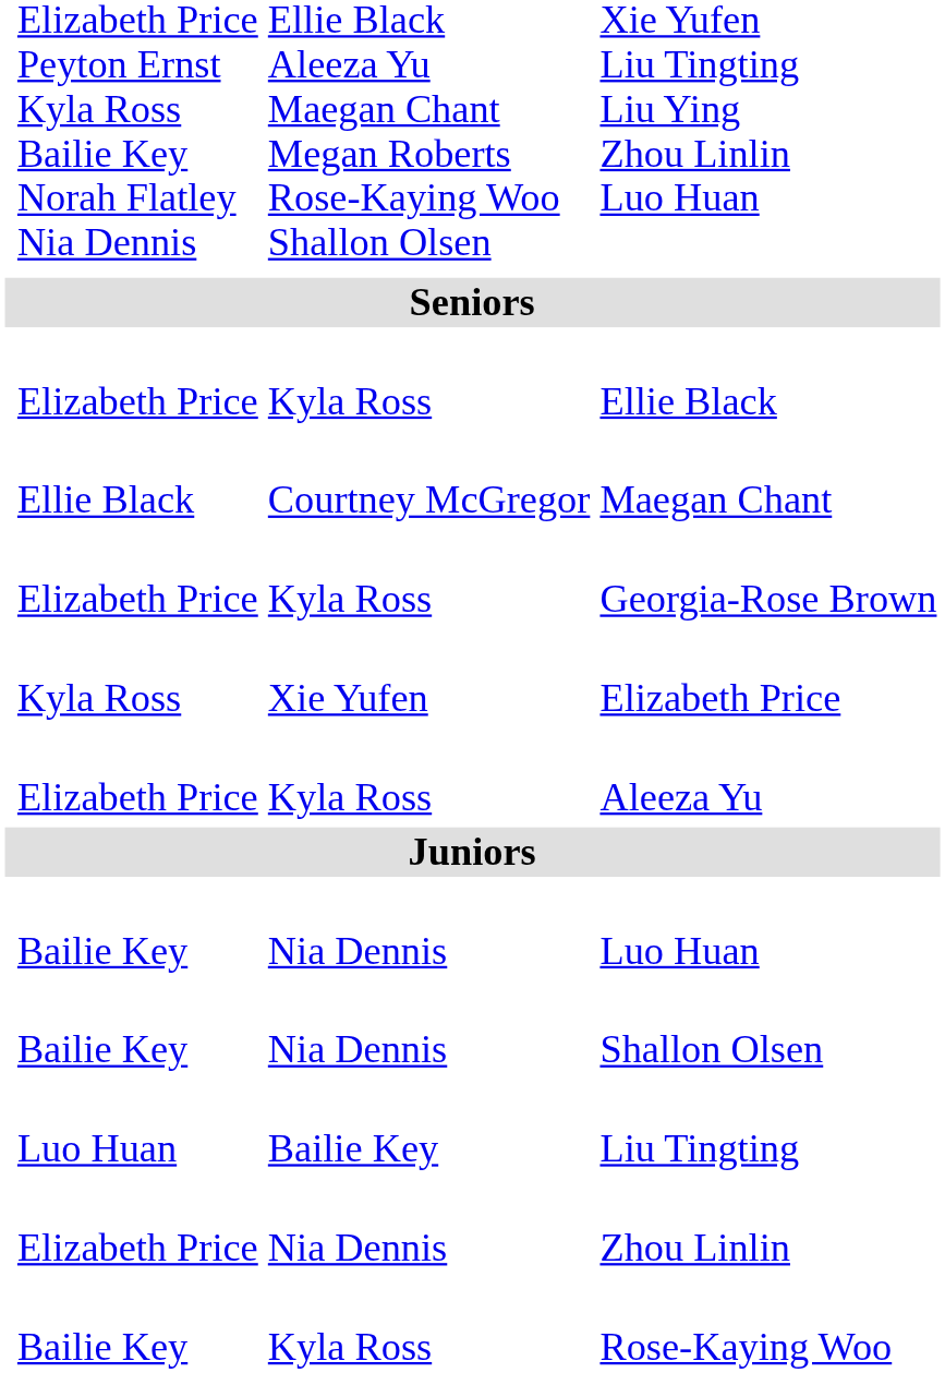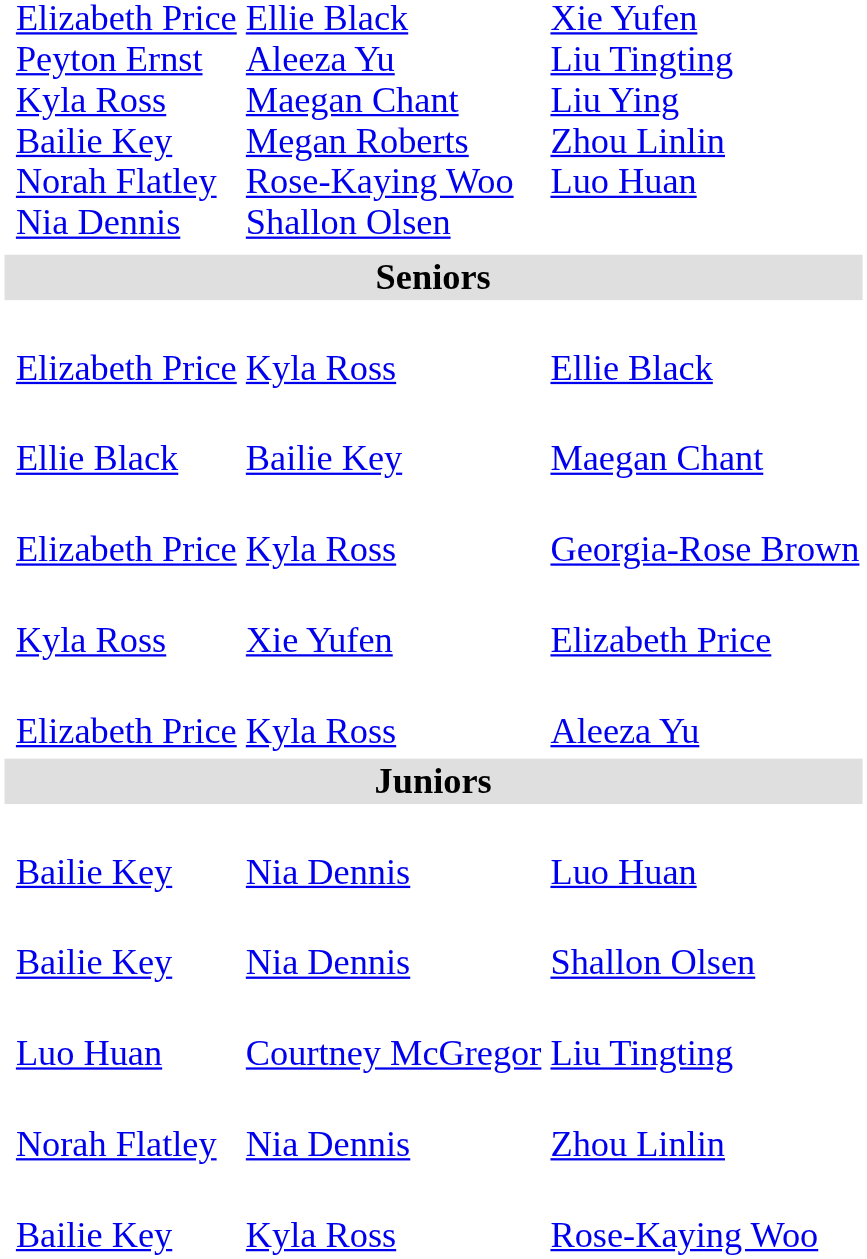Maegan Chant | column 3: Courtney McGregor -> Bailie Key
Liu Tingting | column 3: Bailie Key -> Courtney McGregor
Zhou Linlin | column 2: Elizabeth Price -> Norah Flatley
